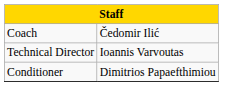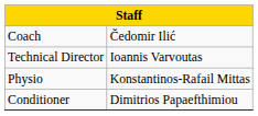+ row: Physio | Konstantinos-Rafail Mittas
